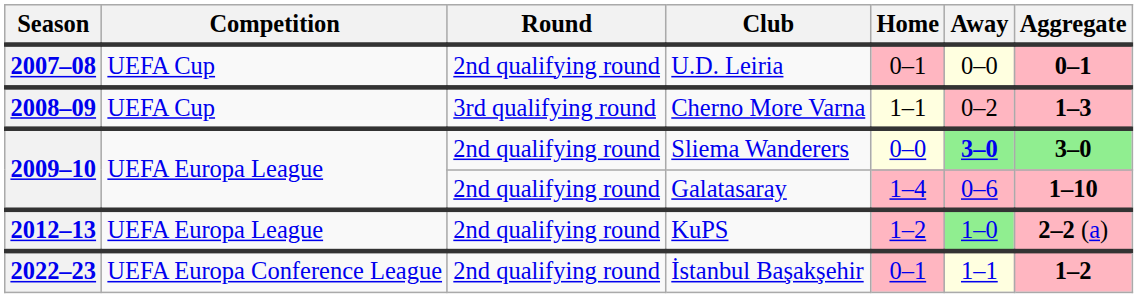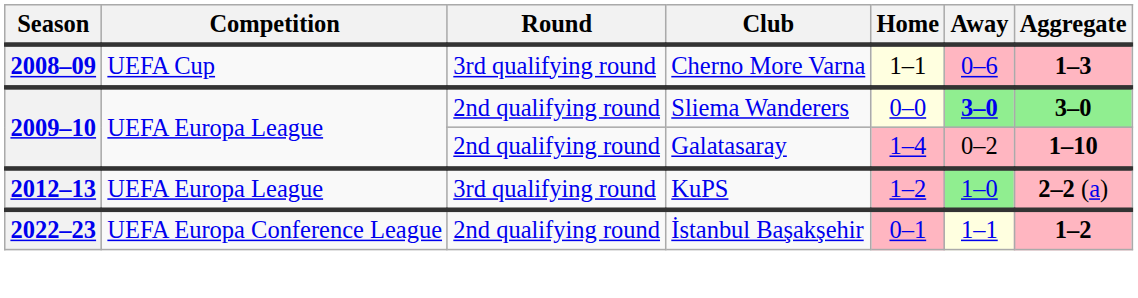- row: 2007–08 | UEFA Cup | 2nd qualifying round | U.D. Leiria | 0–1 | 0–0 | 0–1
Cherno More Varna | Away: 0–2 -> 0–6
Galatasaray | Away: 0–6 -> 0–2
KuPS | Round: 2nd qualifying round -> 3rd qualifying round
